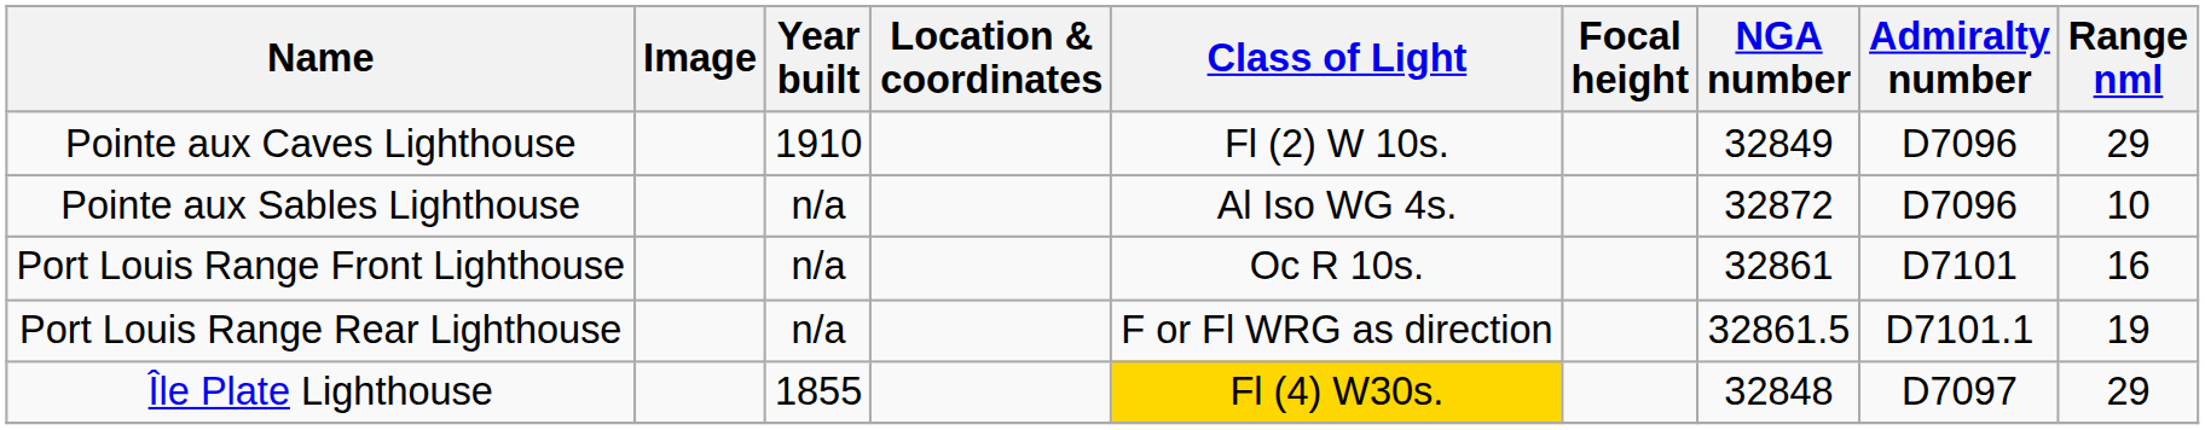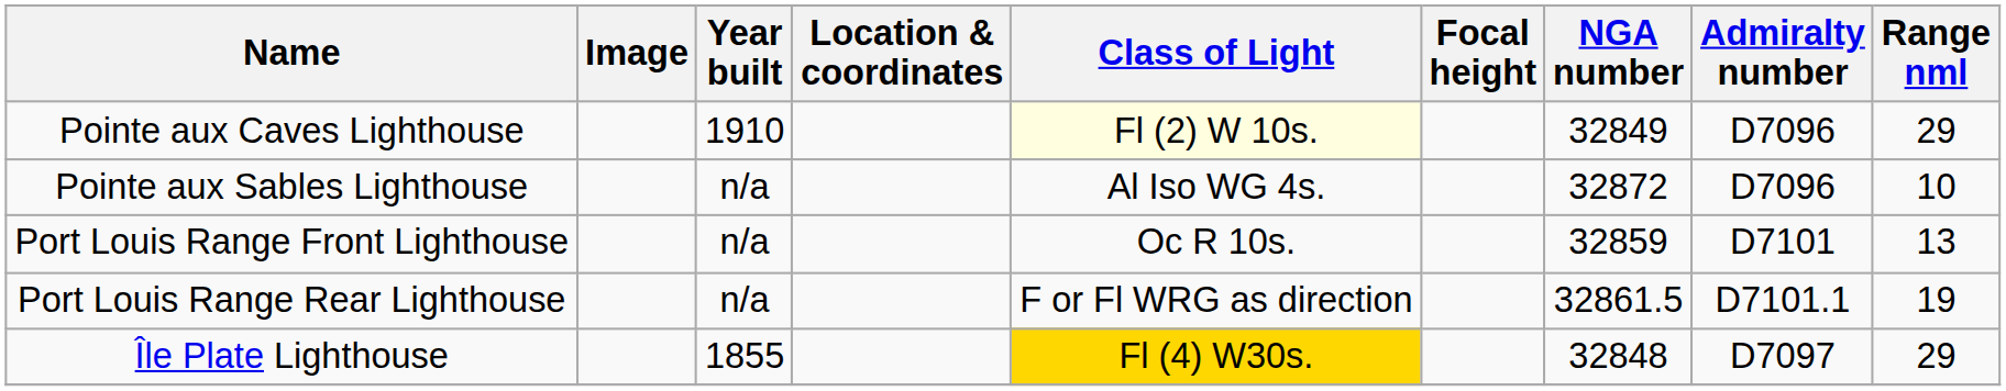Pointe aux Caves Lighthouse | Class of Light: no background -> lightyellow background
Port Louis Range Front Lighthouse | NGA number: 32861 -> 32859
Port Louis Range Front Lighthouse | Range nml: 16 -> 13
